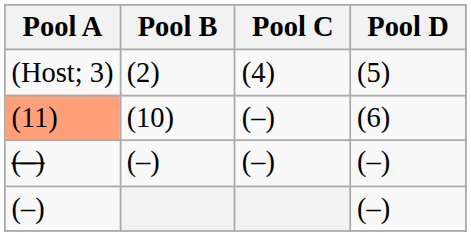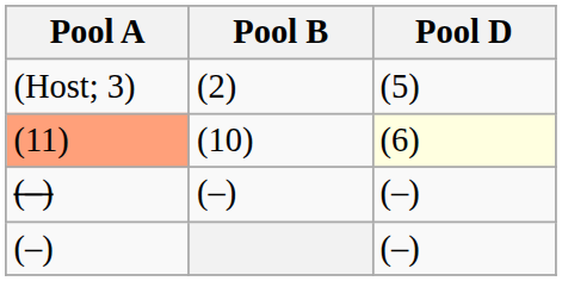- column: Pool C | (4) | (–) | (–)
(10) | Pool D: no background -> lightyellow background
